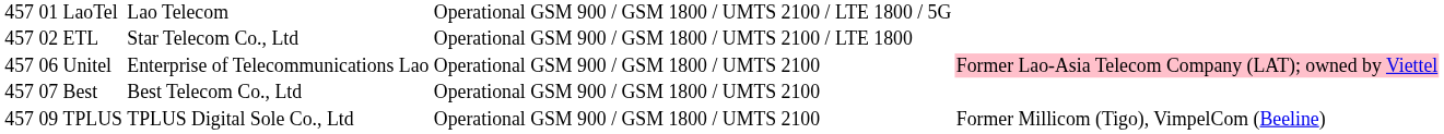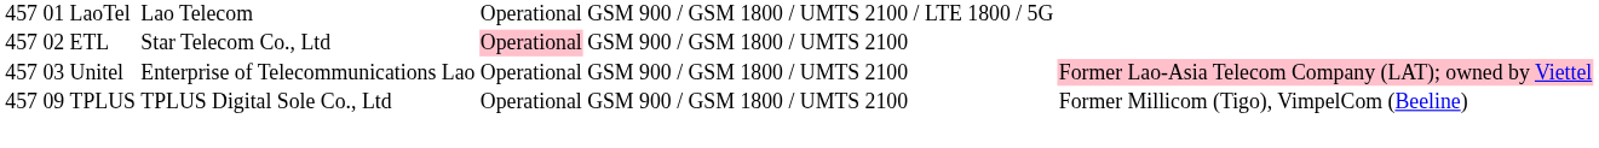ETL | column 5: no background -> pink background
ETL | column 6: GSM 900 / GSM 1800 / UMTS 2100 / LTE 1800 -> GSM 900 / GSM 1800 / UMTS 2100
Unitel | column 2: 06 -> 03
- row: 457 | 07 | Best | Best Telecom Co., Ltd | Operational | GSM 900 / GSM 1800 / UMTS 2100
